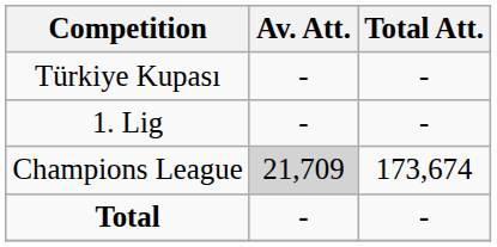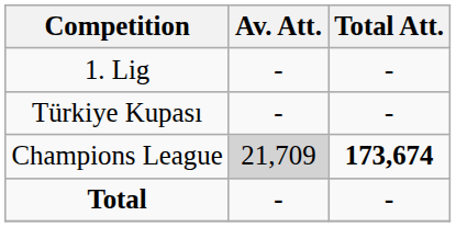rows swapped: 1. Lig <-> Türkiye Kupası
Champions League | Total Att.: normal -> bold
